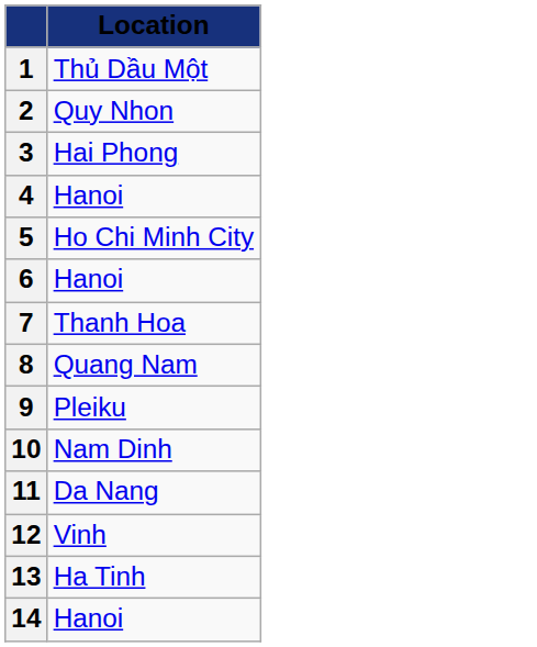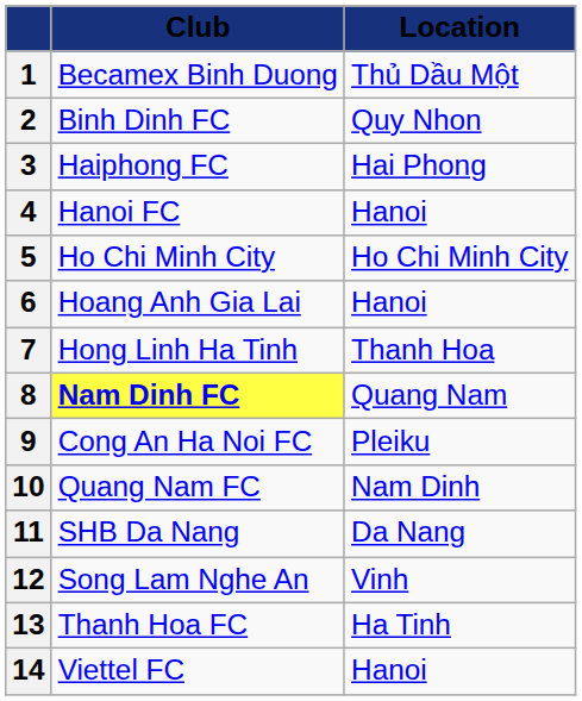+ column: Club | Becamex Binh Duong | Binh Dinh FC | Haiphong FC | Hanoi FC | Ho Chi Minh City | Hoang Anh Gia Lai | Hong Linh Ha Tinh | Nam Dinh FC | Cong An Ha Noi FC | Quang Nam FC | SHB Da Nang | Song Lam Nghe An | Thanh Hoa FC | Viettel FC
